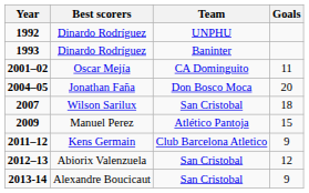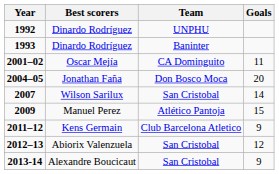2007 | Goals: 18 -> 14
